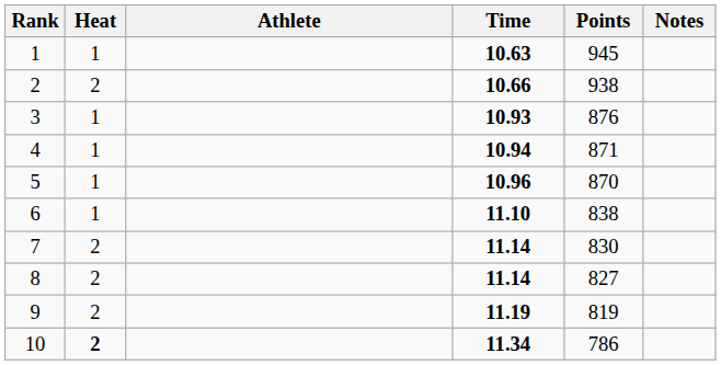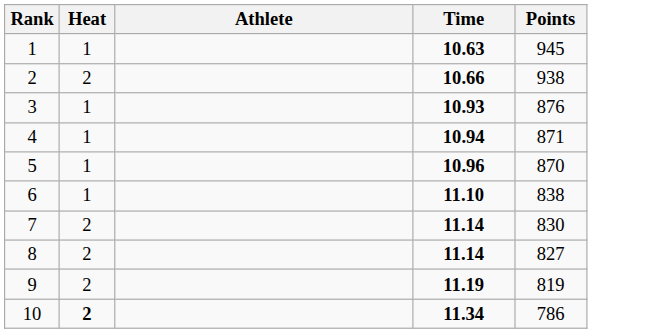- column: Notes
